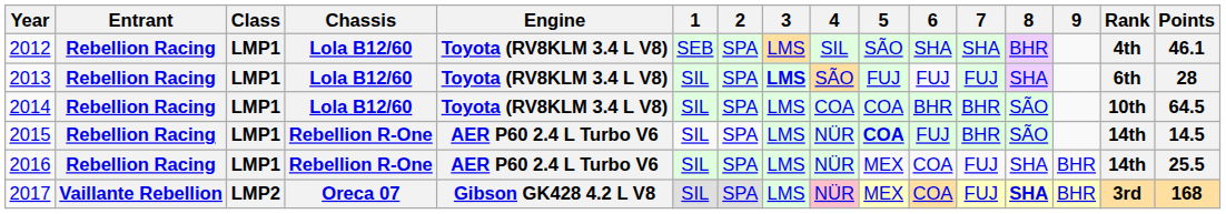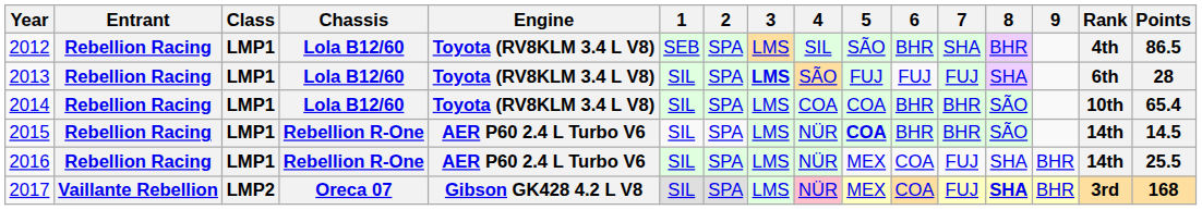2012 | 6: SHA -> BHR
2012 | Points: 46.1 -> 86.5
2014 | Points: 64.5 -> 65.4
2015 | 6: FUJ -> BHR
